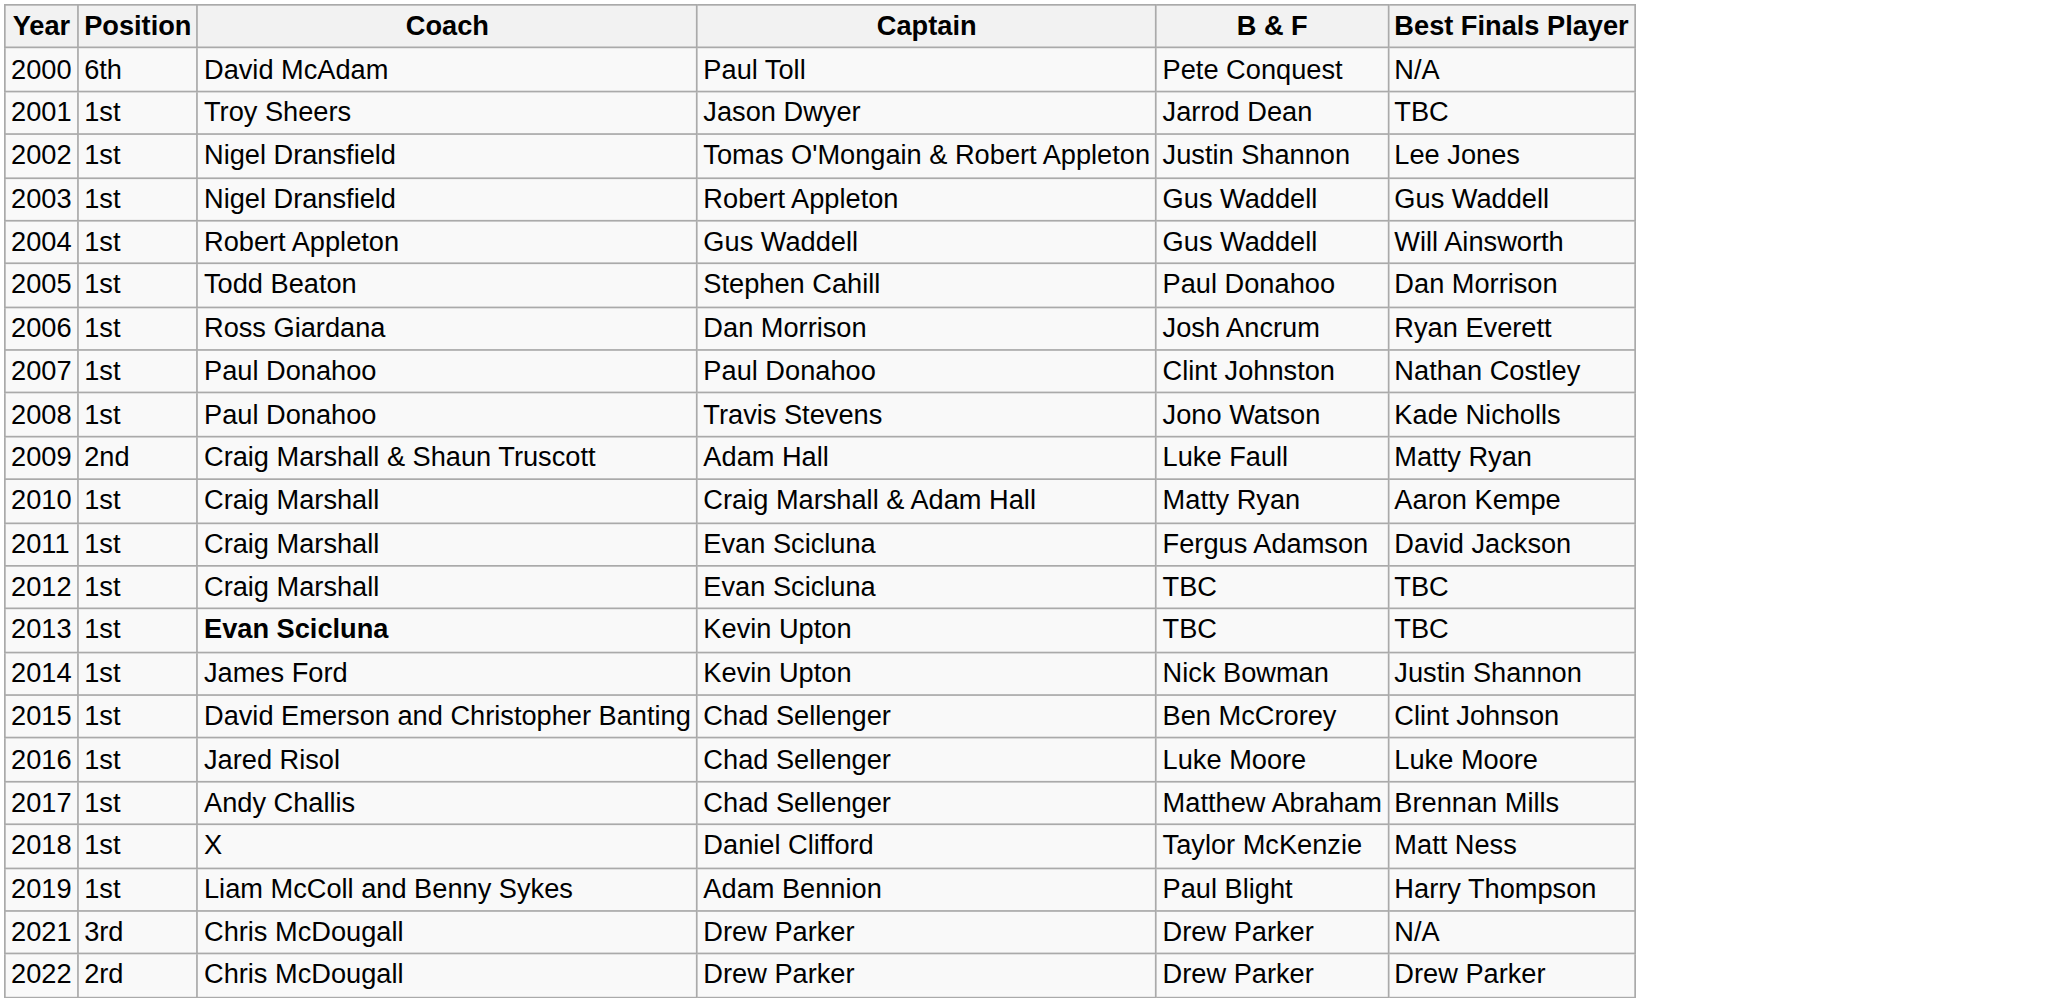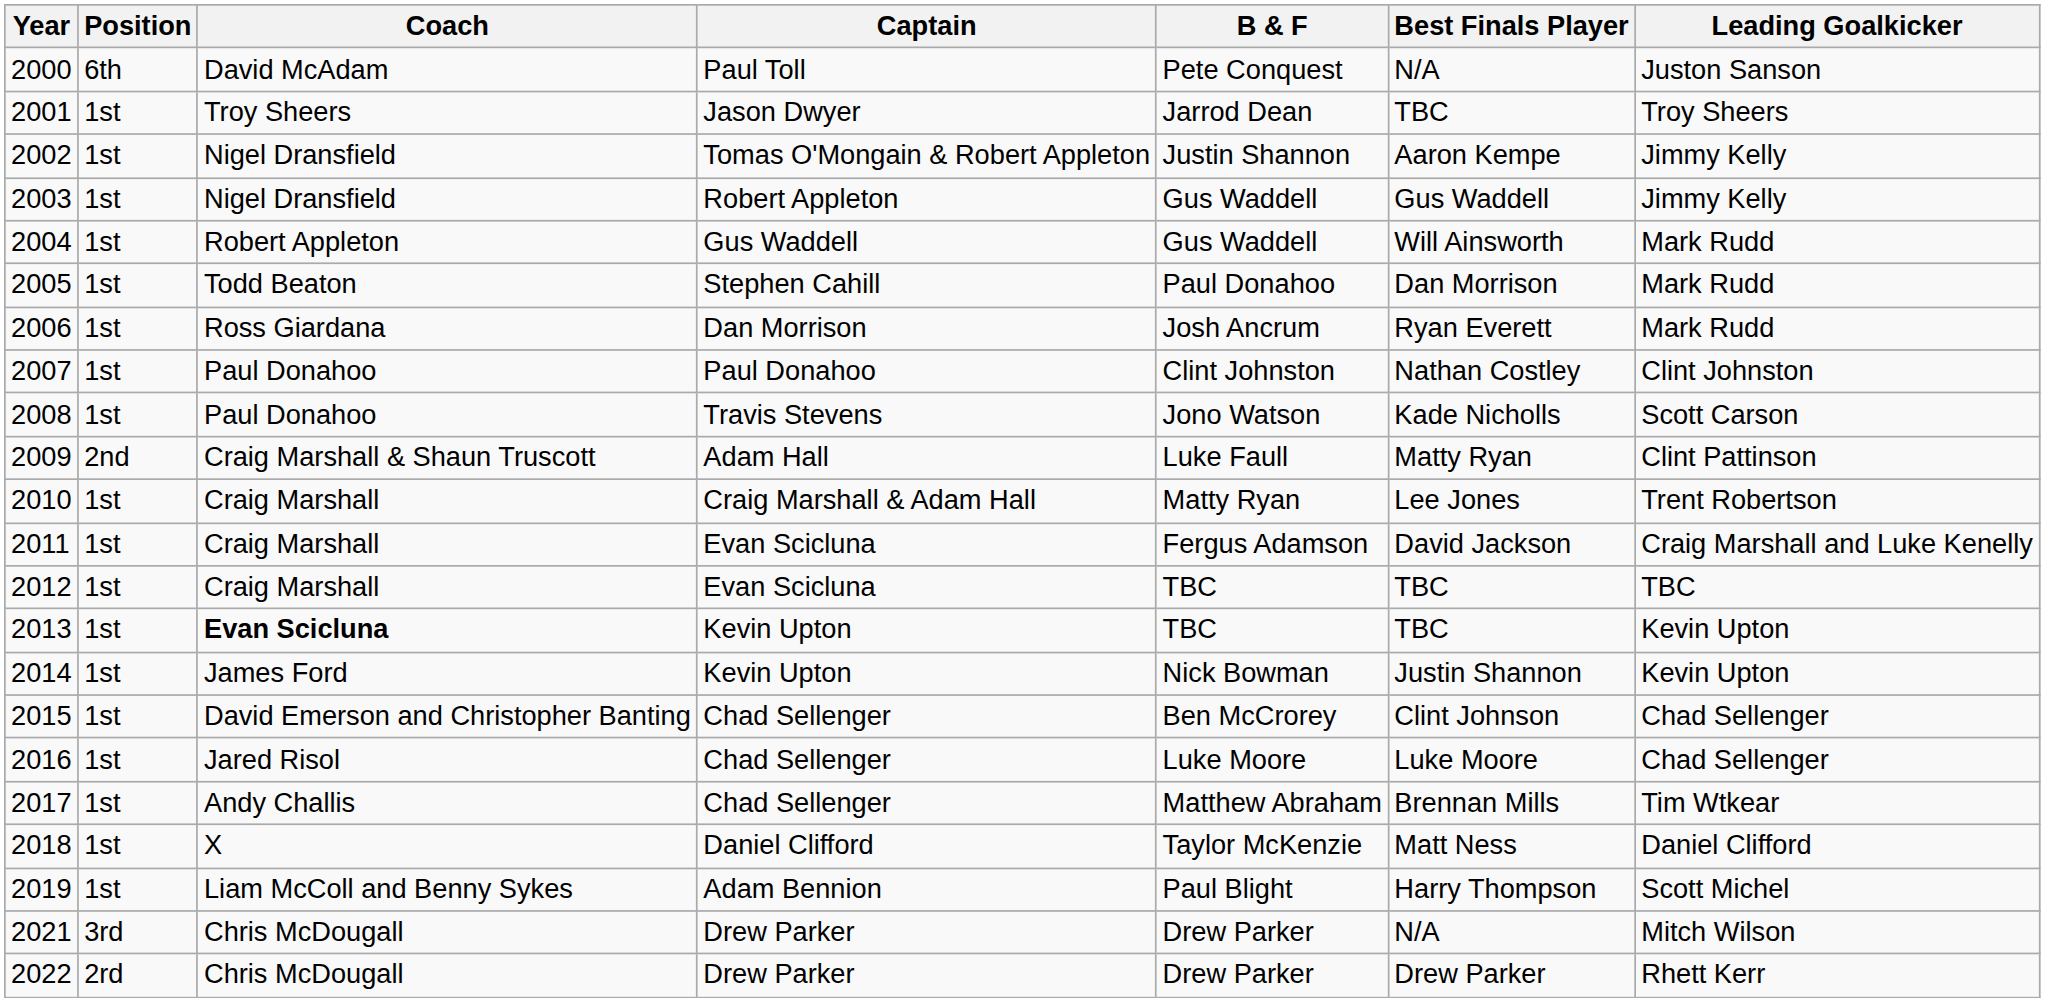+ column: Leading Goalkicker | Juston Sanson | Troy Sheers | Jimmy Kelly | Jimmy Kelly | Mark Rudd | Mark Rudd | Mark Rudd | Clint Johnston | Scott Carson | Clint Pattinson | Trent Robertson | Craig Marshall and Luke Kenelly | TBC | Kevin Upton | Kevin Upton | Chad Sellenger | Chad Sellenger | Tim Wtkear | Daniel Clifford | Scott Michel | Mitch Wilson | Rhett Kerr
2002 | Best Finals Player: Lee Jones -> Aaron Kempe
2010 | Best Finals Player: Aaron Kempe -> Lee Jones
